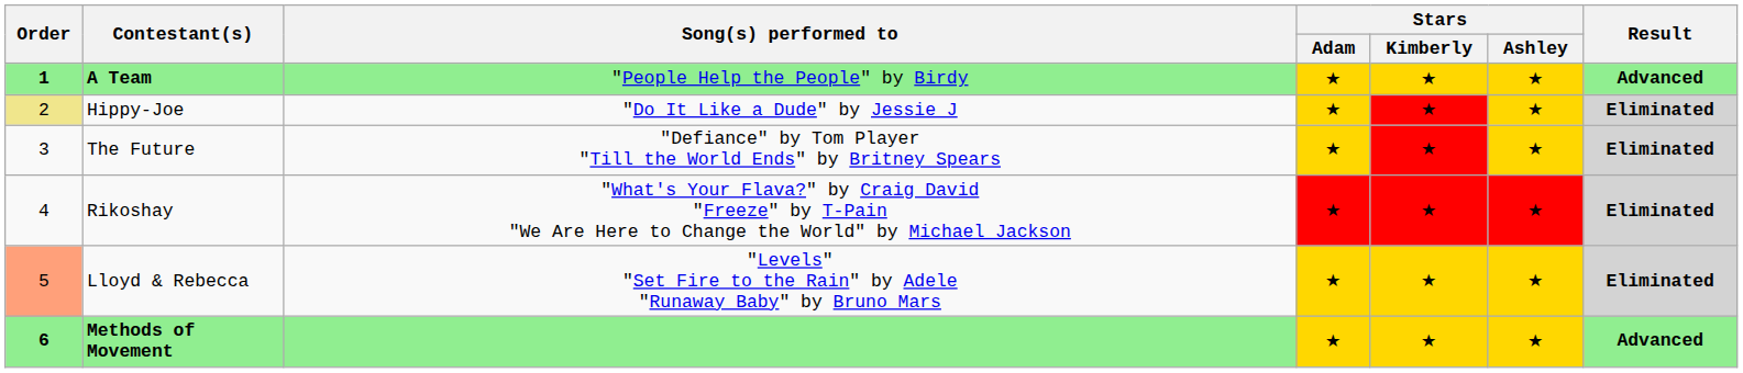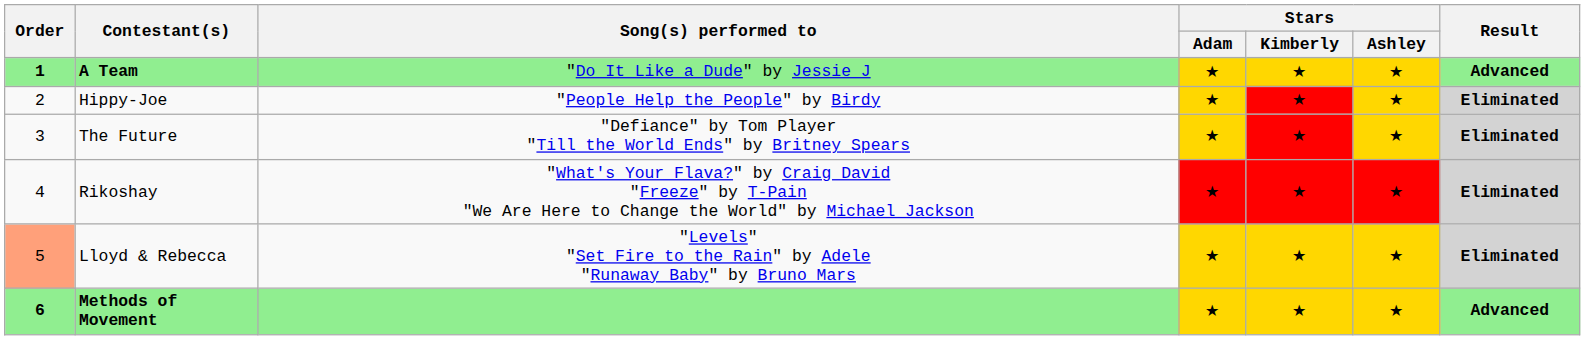A Team | Song(s) performed to: "People Help the People" by Birdy -> "Do It Like a Dude" by Jessie J
Hippy-Joe | Order: khaki background -> no background
Hippy-Joe | Song(s) performed to: "Do It Like a Dude" by Jessie J -> "People Help the People" by Birdy
